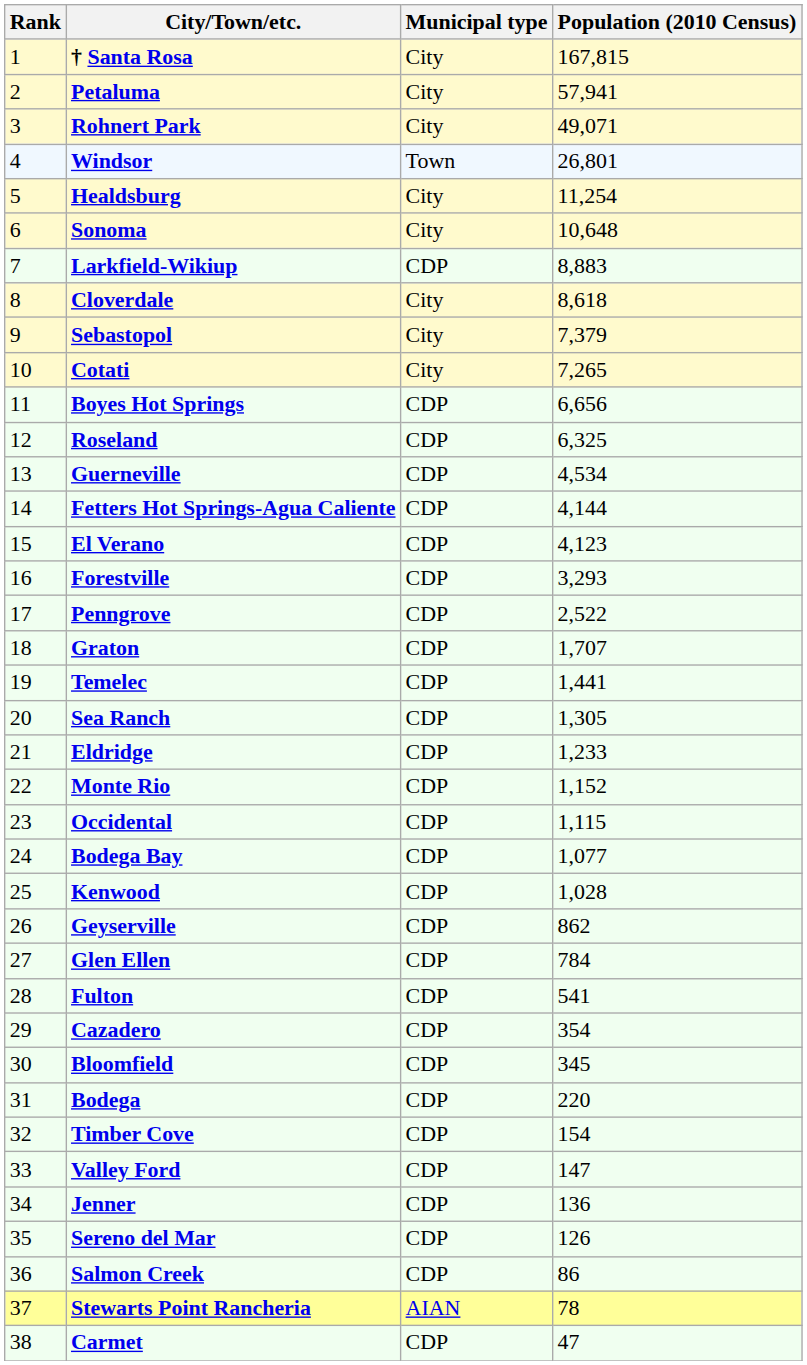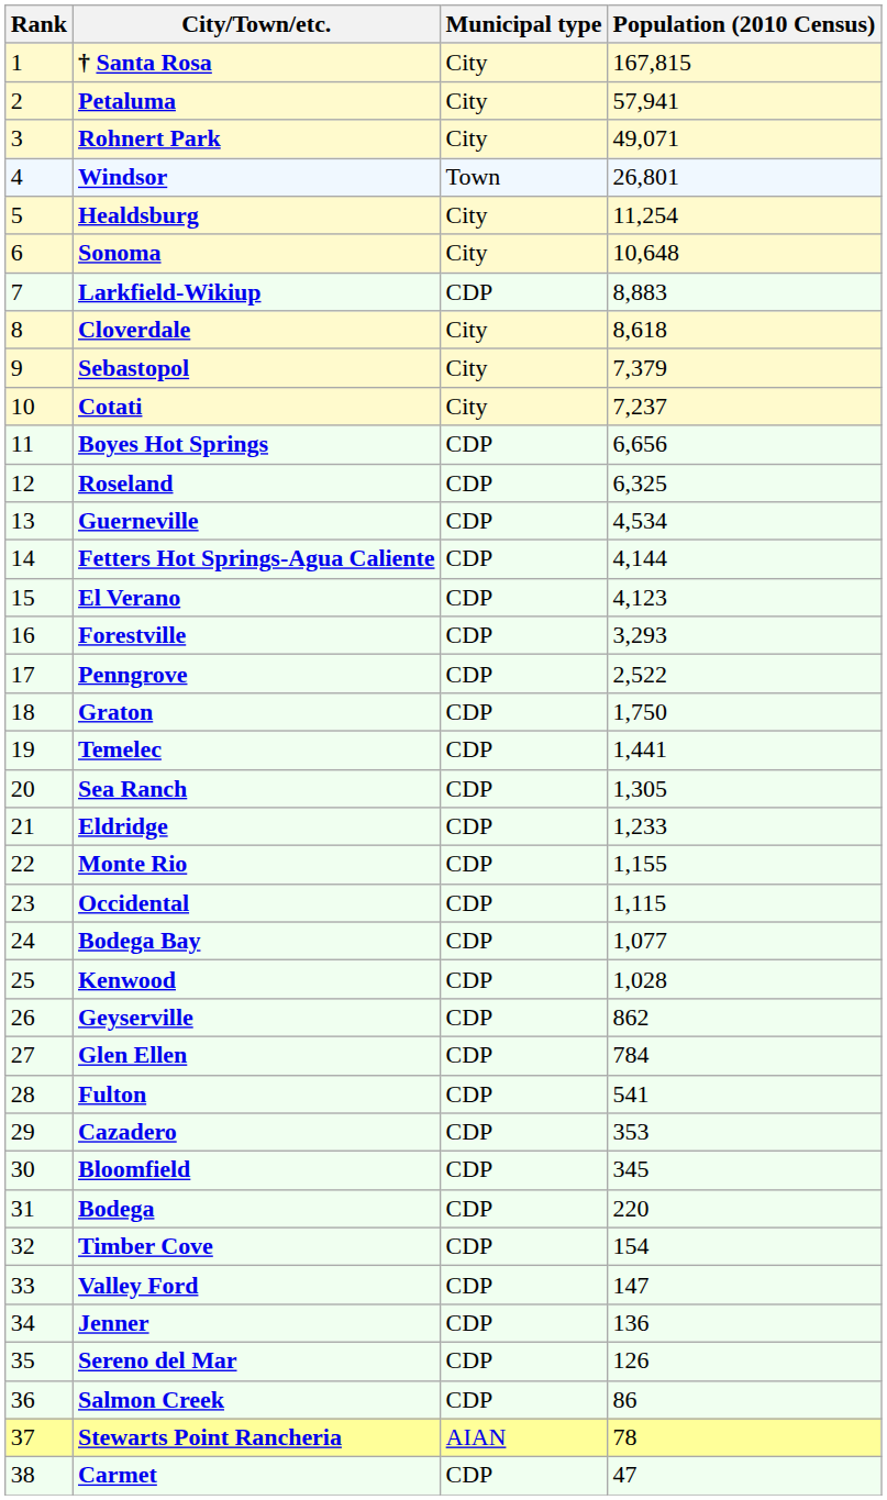Cotati | Population (2010 Census): 7,265 -> 7,237
Graton | Population (2010 Census): 1,707 -> 1,750
Monte Rio | Population (2010 Census): 1,152 -> 1,155
Cazadero | Population (2010 Census): 354 -> 353
